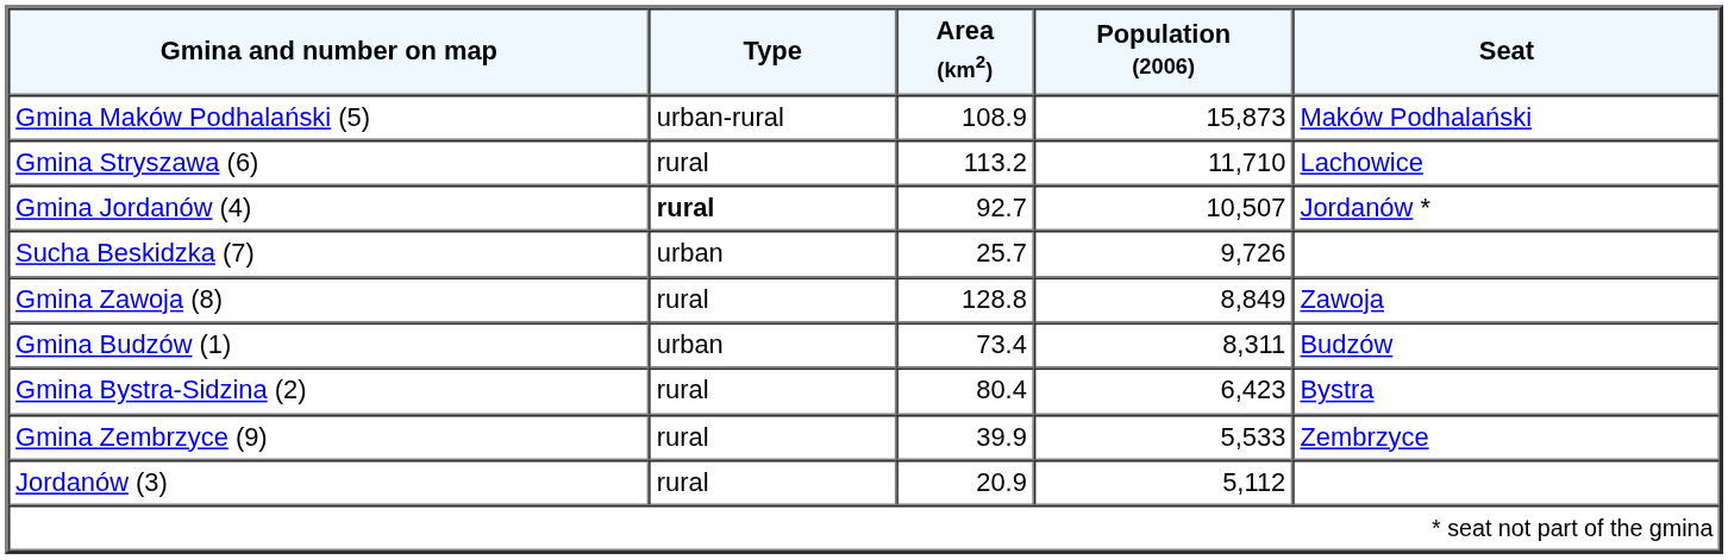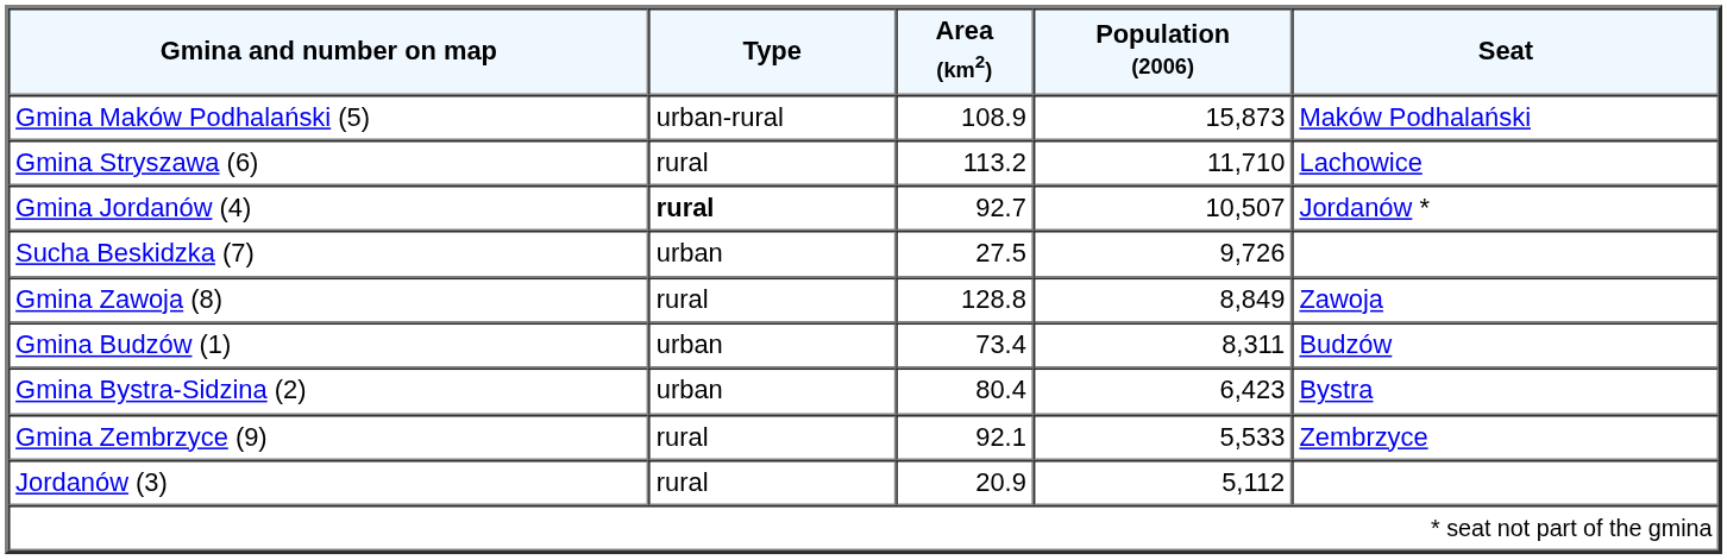Sucha Beskidzka (7) | Area (km2): 25.7 -> 27.5
Gmina Bystra-Sidzina (2) | Type: rural -> urban
Gmina Zembrzyce (9) | Area (km2): 39.9 -> 92.1
